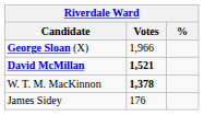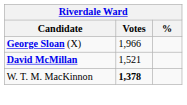David McMillan | Votes: bold -> normal
- row: James Sidey | 176
